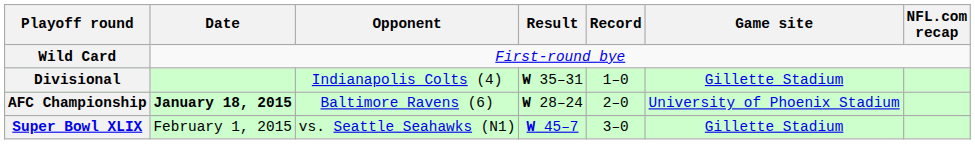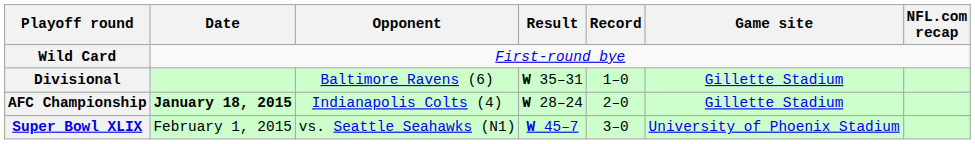Divisional | Opponent: Indianapolis Colts (4) -> Baltimore Ravens (6)
AFC Championship | Opponent: Baltimore Ravens (6) -> Indianapolis Colts (4)
AFC Championship | Game site: University of Phoenix Stadium -> Gillette Stadium
Super Bowl XLIX | Game site: Gillette Stadium -> University of Phoenix Stadium
